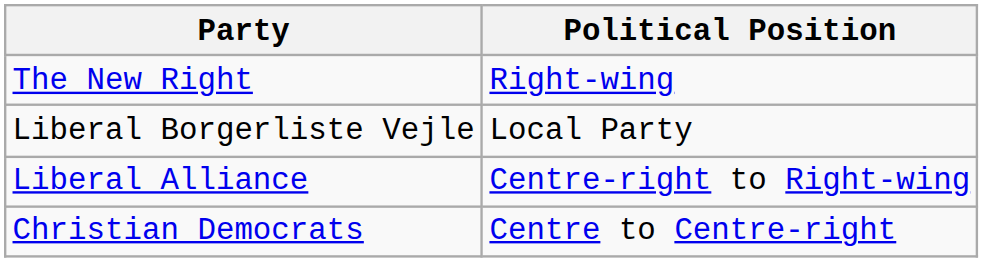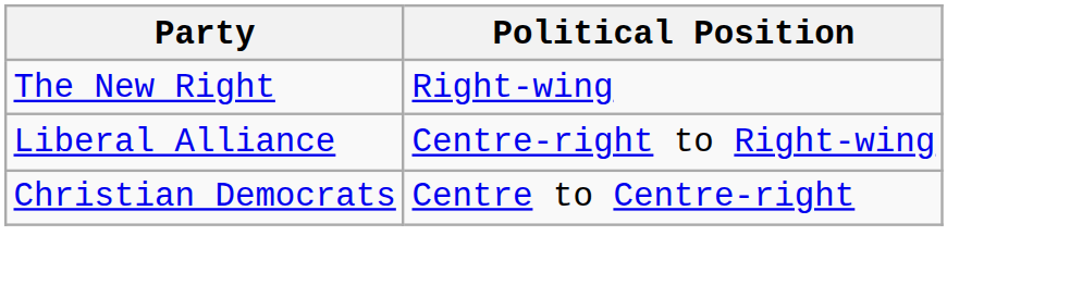- row: Liberal Borgerliste Vejle | Local Party
